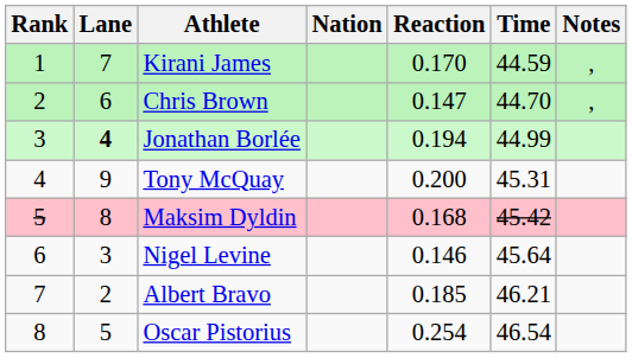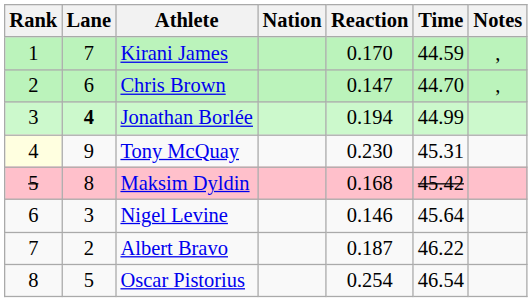Tony McQuay | Rank: no background -> lightyellow background
Tony McQuay | Reaction: 0.200 -> 0.230
Albert Bravo | Reaction: 0.185 -> 0.187
Albert Bravo | Time: 46.21 -> 46.22
